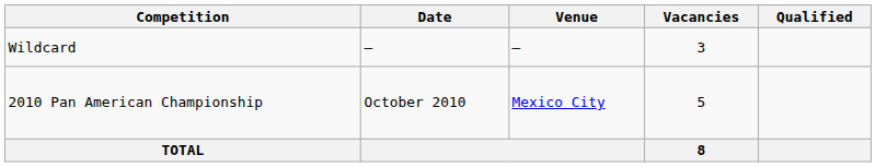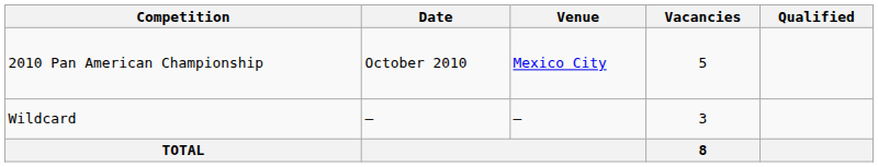rows swapped: 2010 Pan American Championship <-> Wildcard
